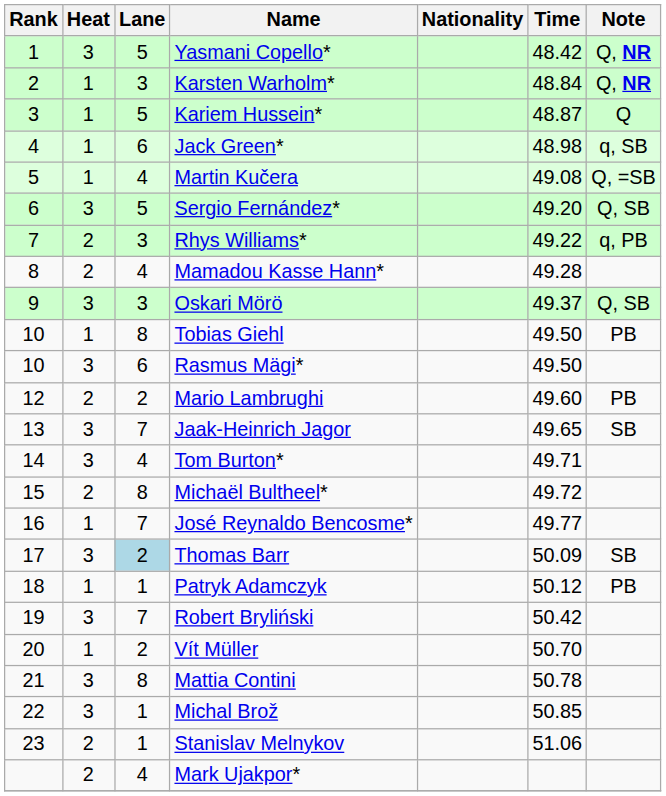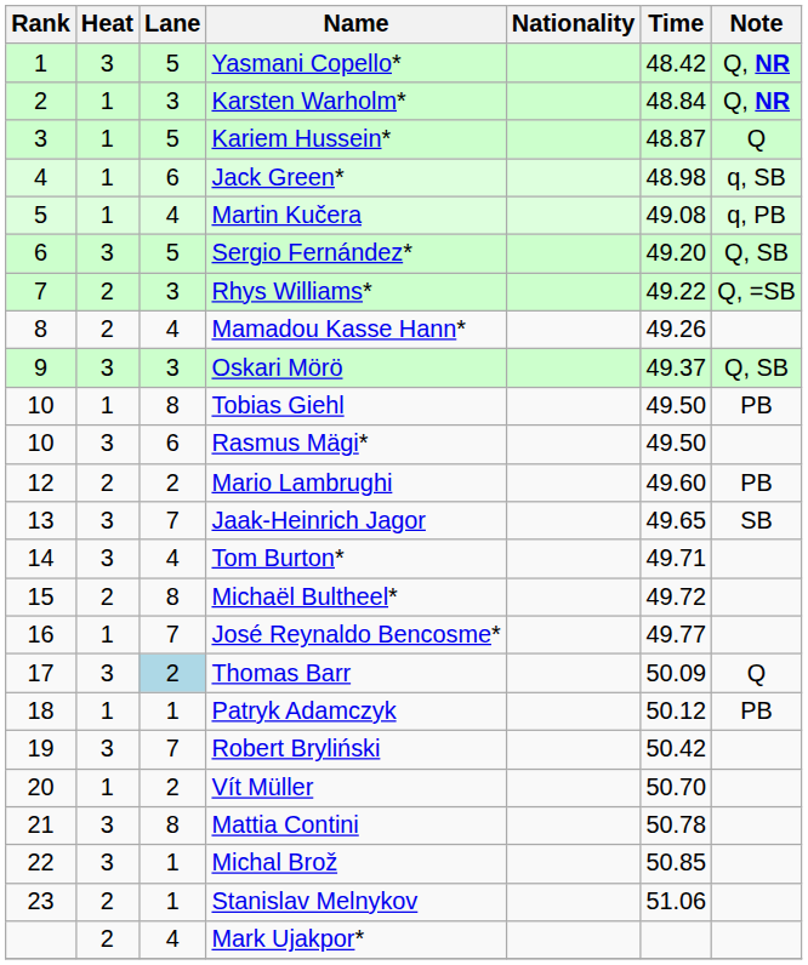Martin Kučera | Note: Q, =SB -> q, PB
Rhys Williams* | Note: q, PB -> Q, =SB
Mamadou Kasse Hann* | Time: 49.28 -> 49.26
Thomas Barr | Note: SB -> Q
